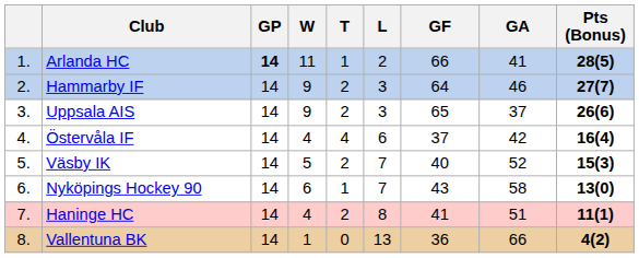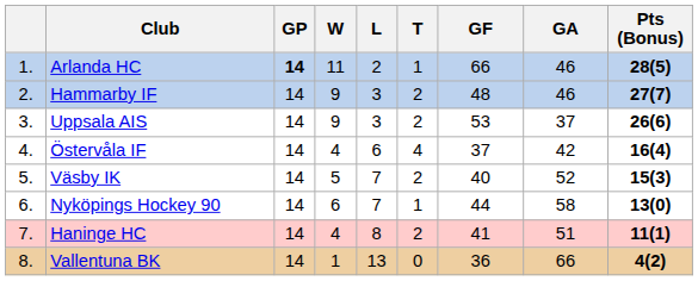columns swapped: T <-> L
Arlanda HC | GA: 41 -> 46
Hammarby IF | GF: 64 -> 48
Uppsala AIS | GF: 65 -> 53
Nyköpings Hockey 90 | GF: 43 -> 44
